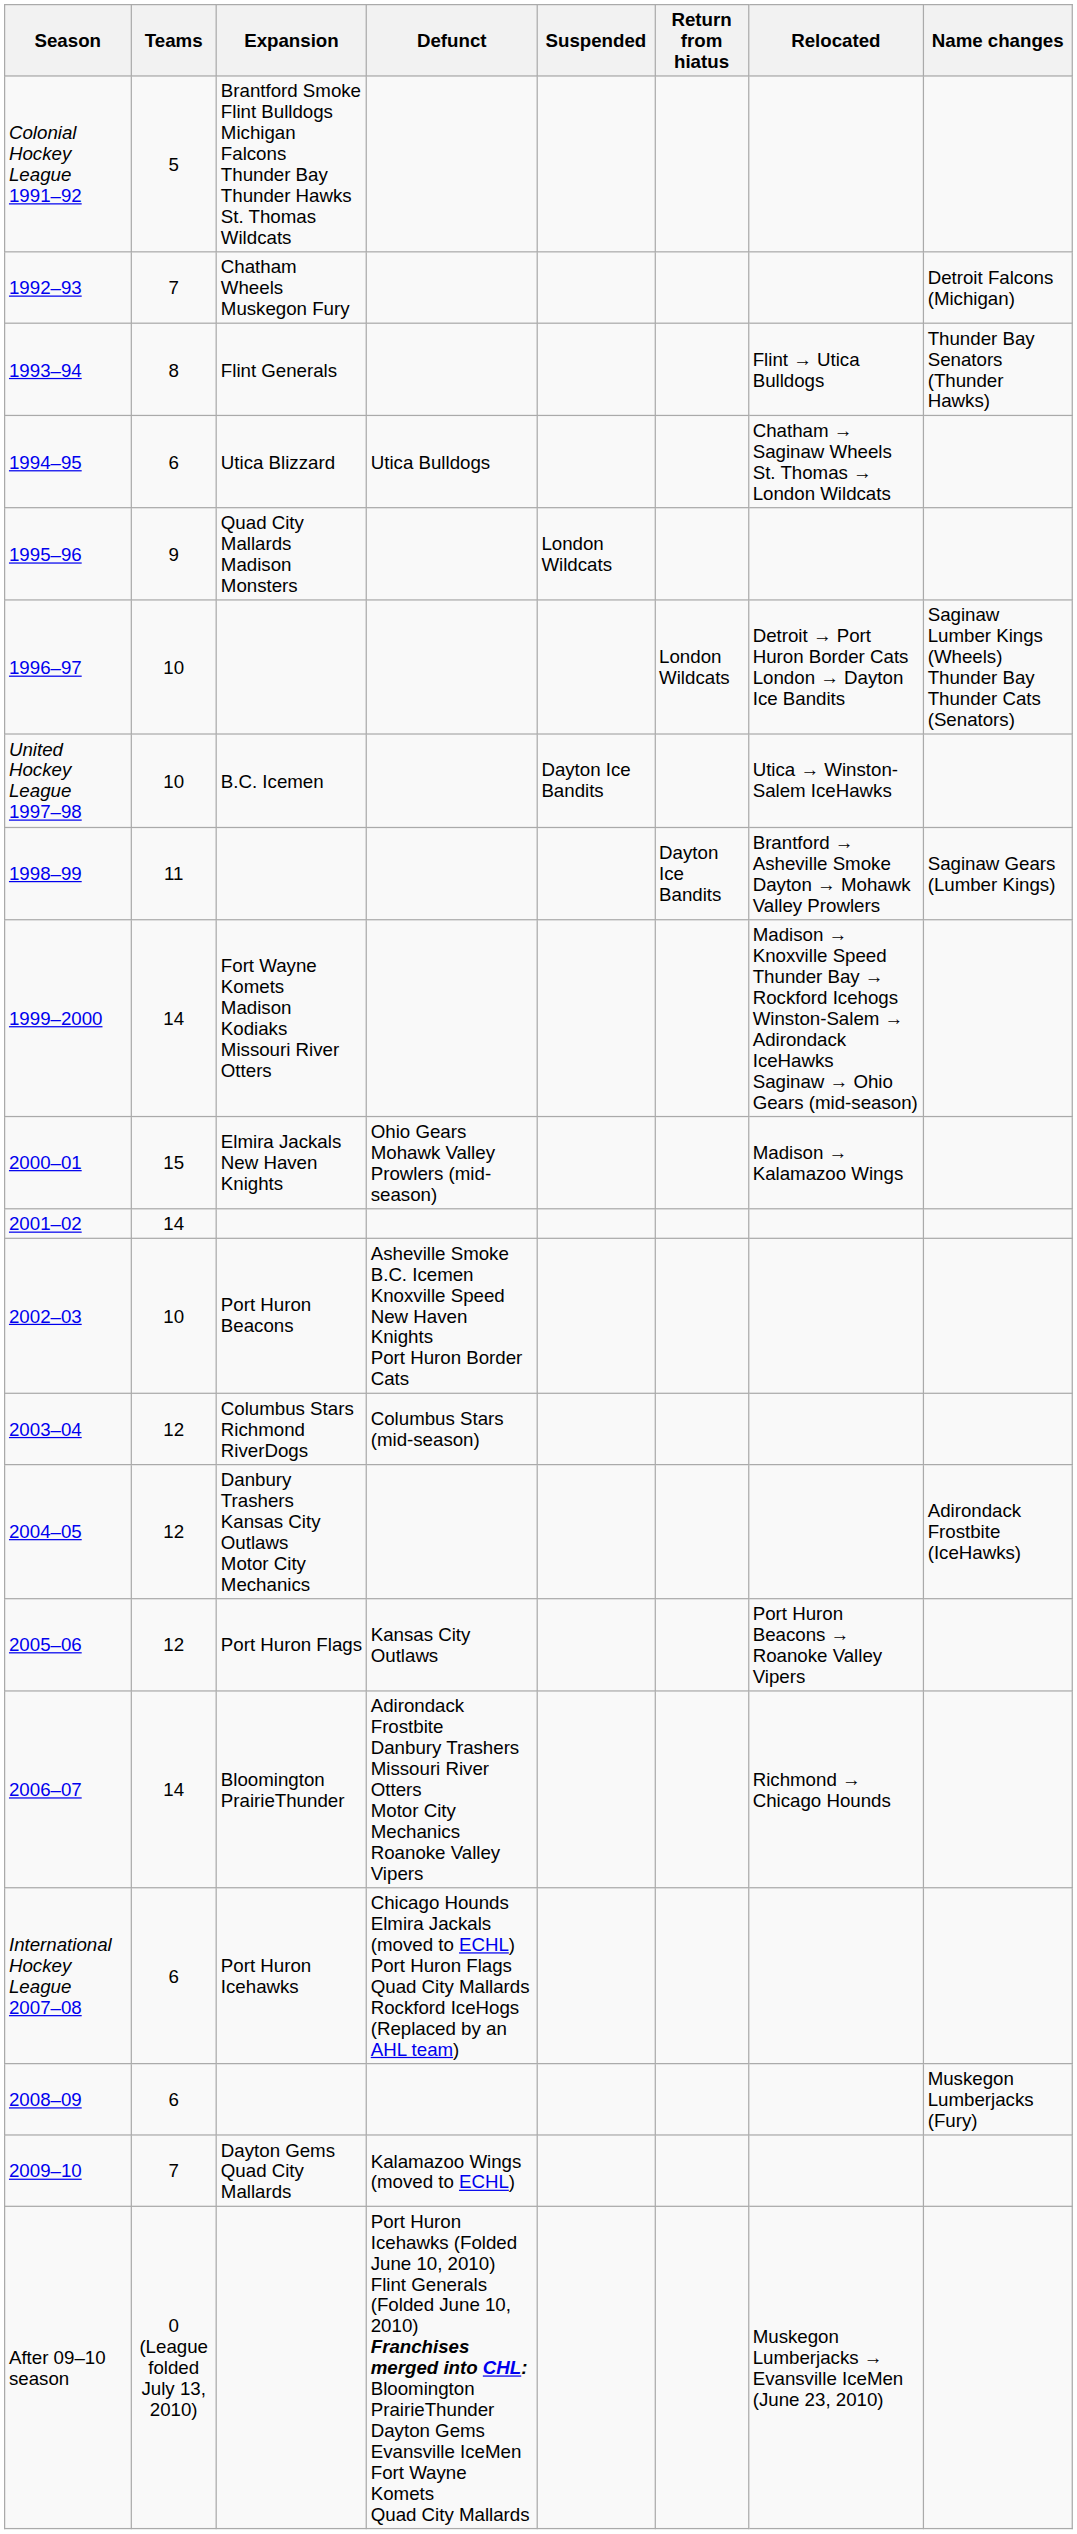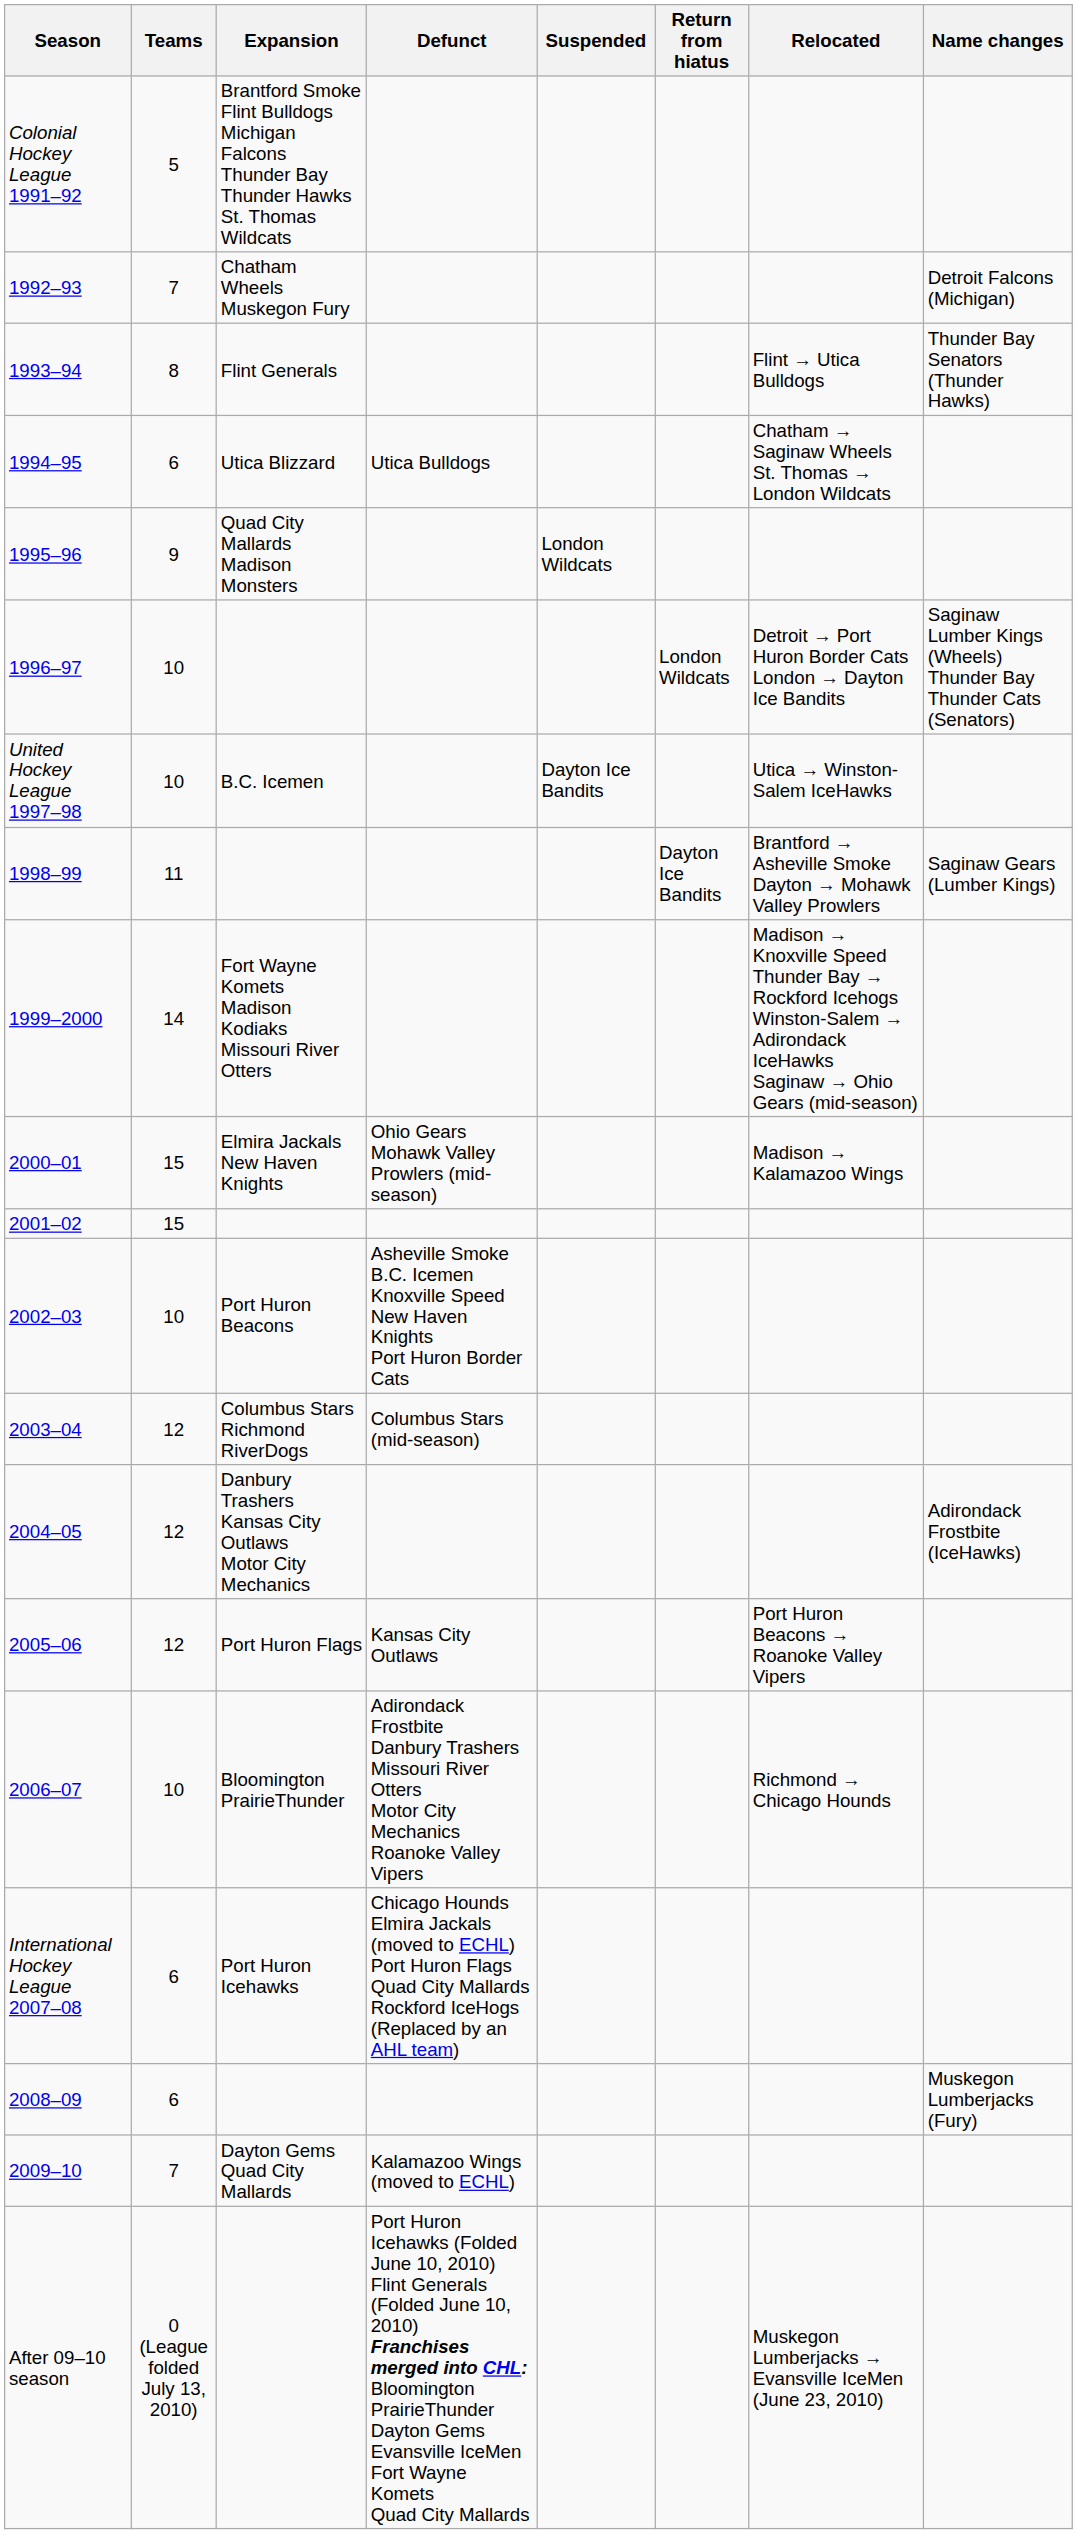2001–02 | Teams: 14 -> 15
2006–07 | Teams: 14 -> 10
